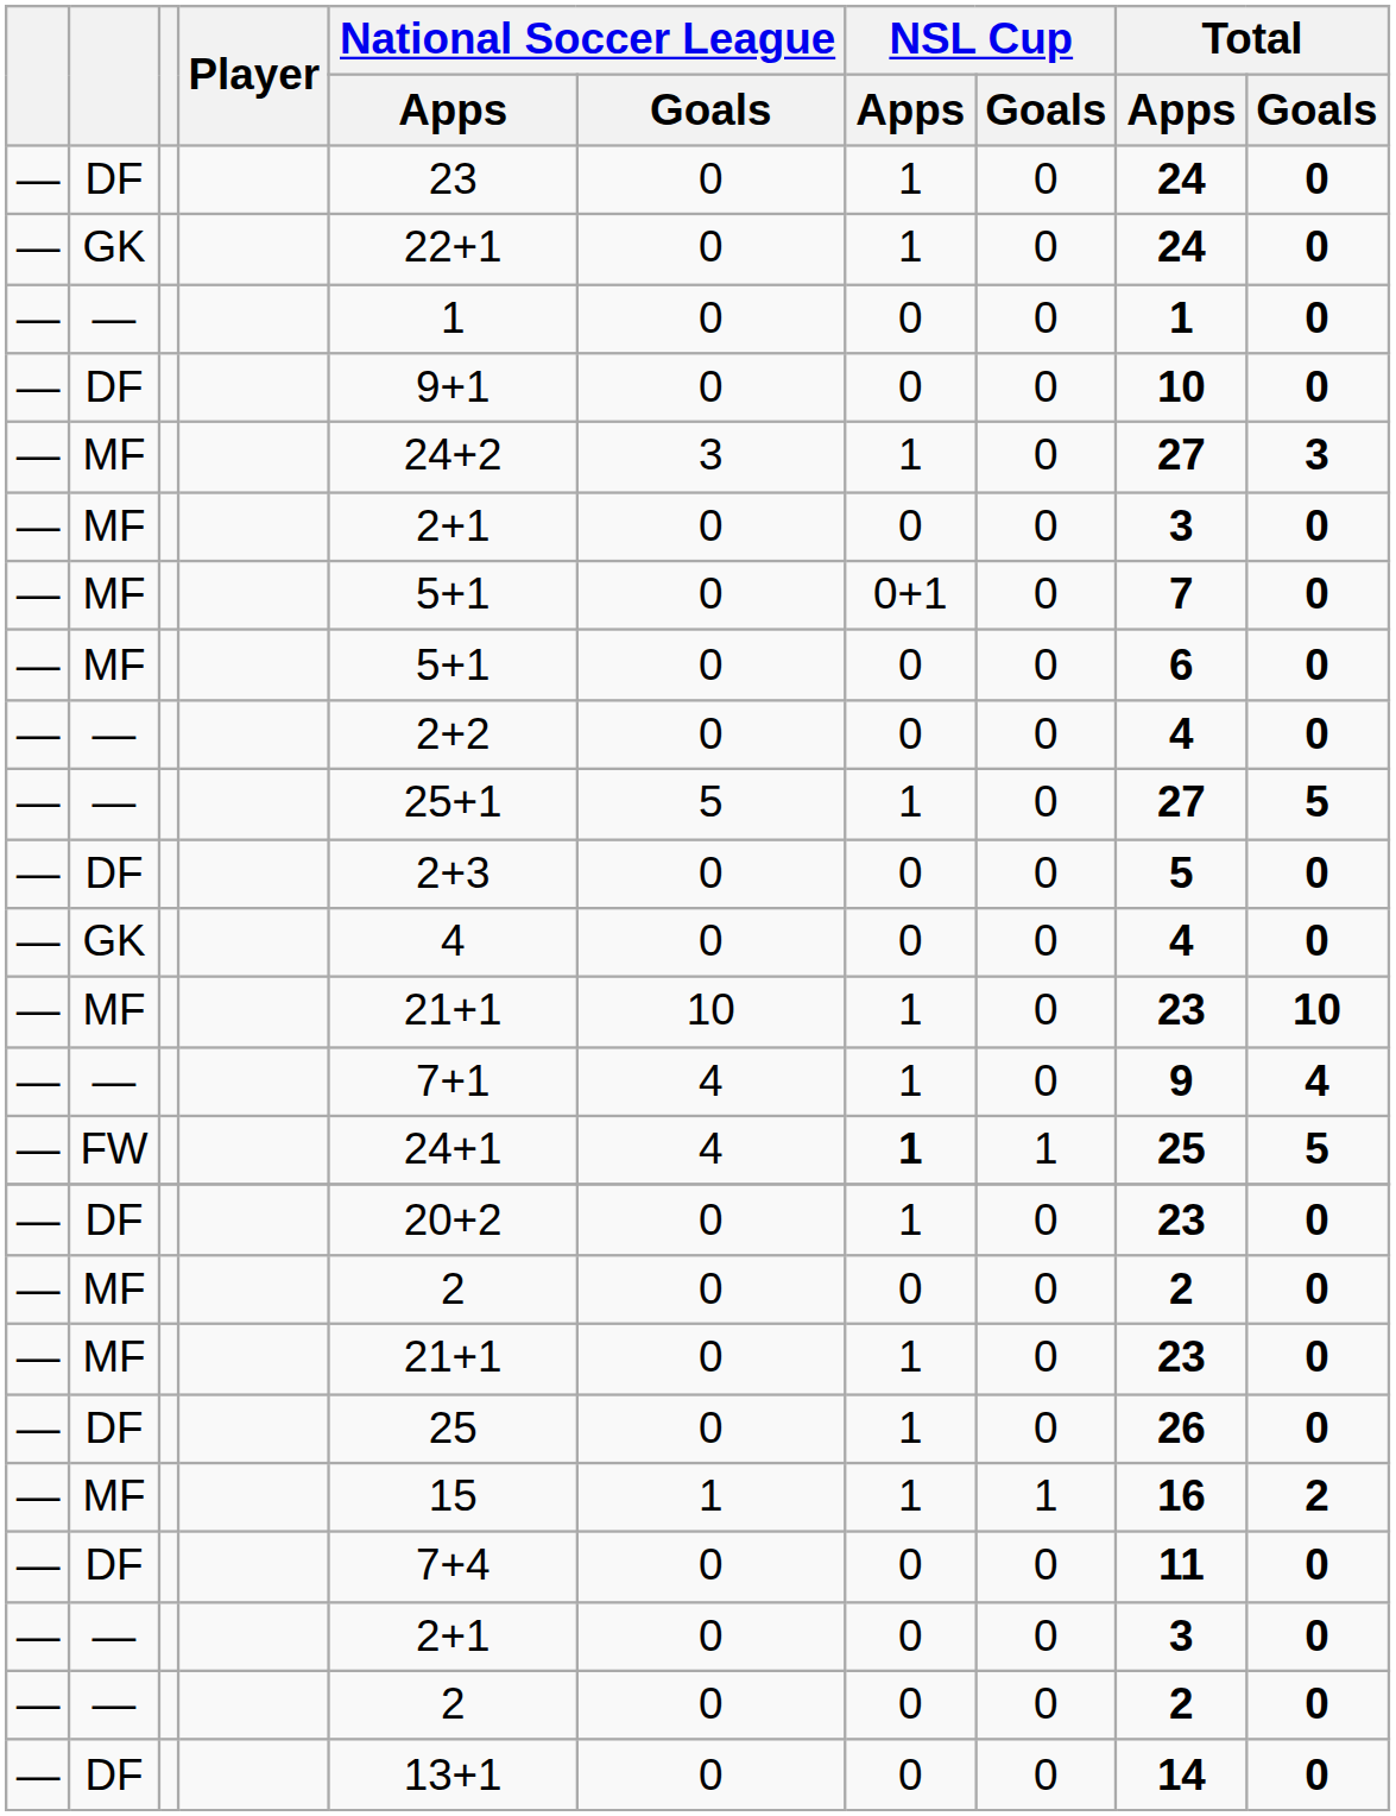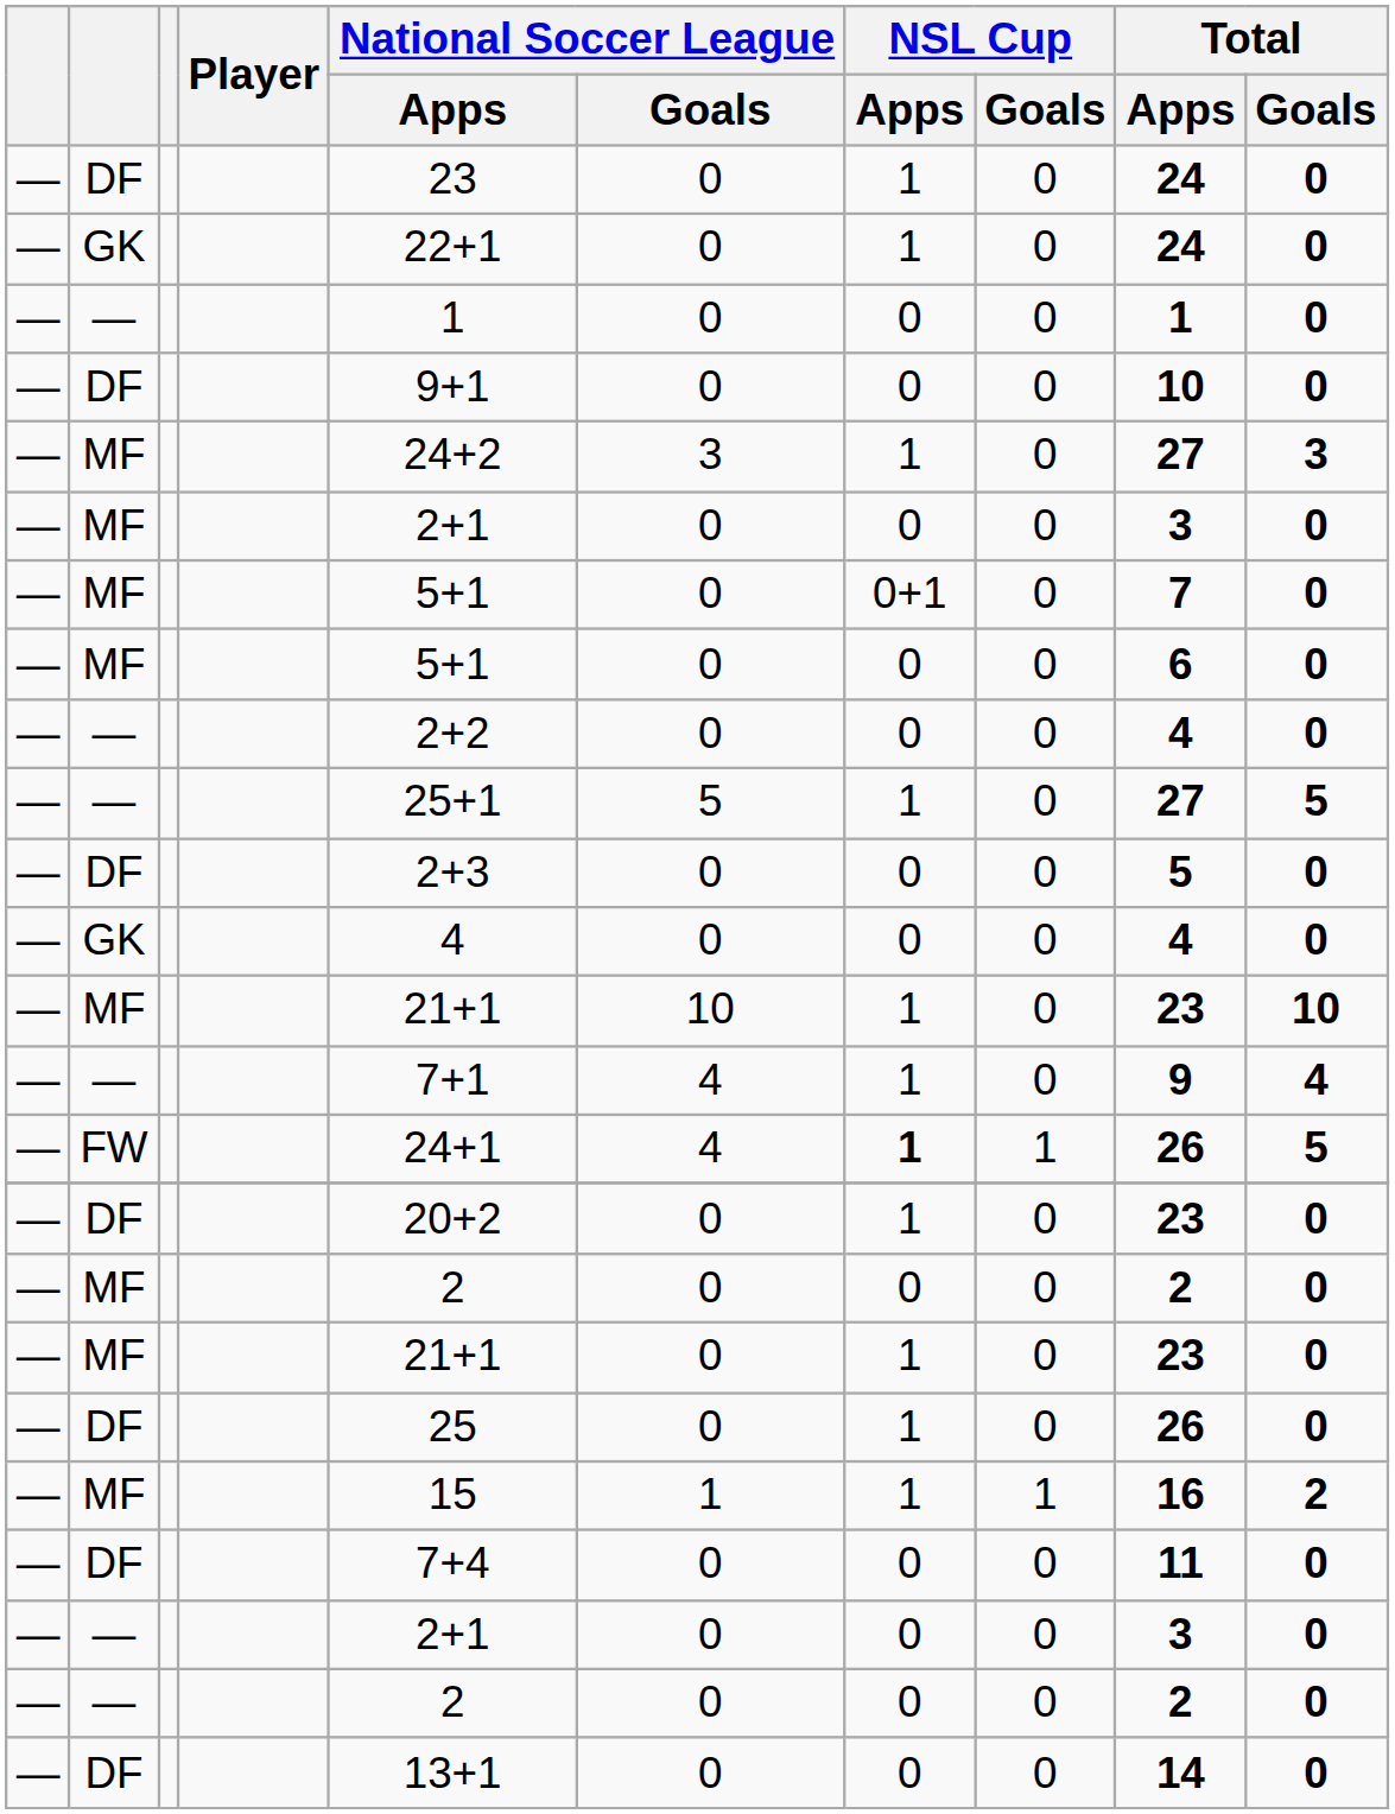FW | Total / Apps: 25 -> 26
